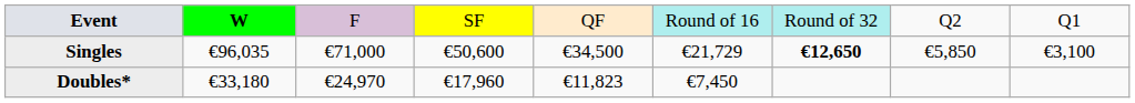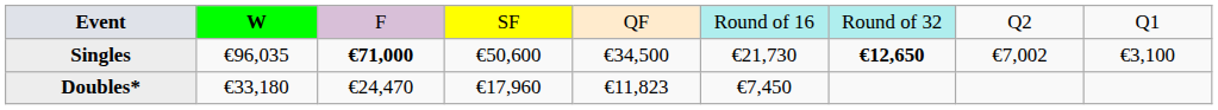Singles | column 3: normal -> bold
Singles | column 6: €21,729 -> €21,730
Singles | column 8: €5,850 -> €7,002
Doubles* | column 3: €24,970 -> €24,470
